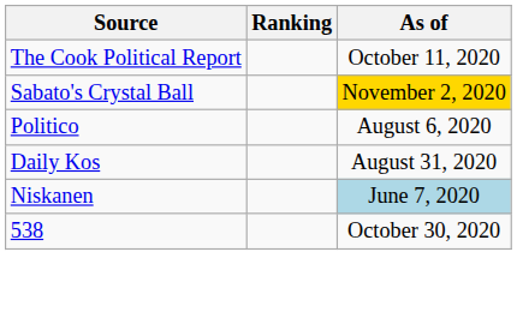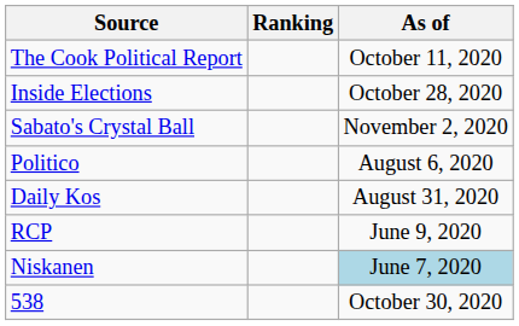+ row: Inside Elections | October 28, 2020
Sabato's Crystal Ball | As of: gold background -> no background
+ row: RCP | June 9, 2020
